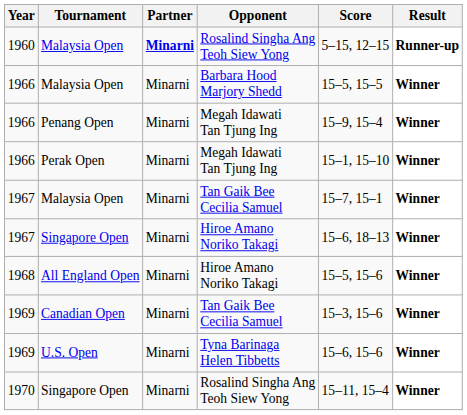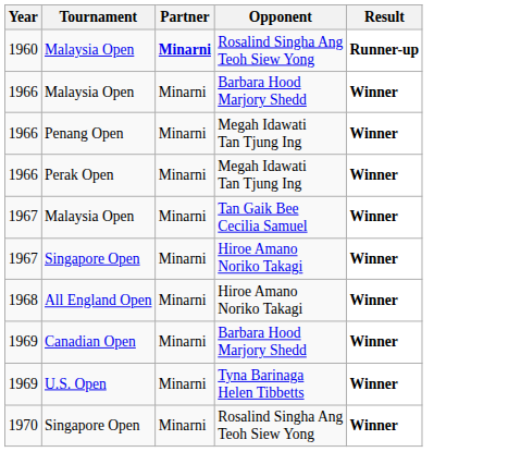- column: Score | 5–15, 12–15 | 15–5, 15–5 | 15–9, 15–4 | 15–1, 15–10 | 15–7, 15–1 | 15–6, 18–13 | 15–5, 15–6 | 15–3, 15–6 | 15–6, 15–6 | 15–11, 15–4
Canadian Open | Opponent: Tan Gaik Bee Cecilia Samuel -> Barbara Hood Marjory Shedd
